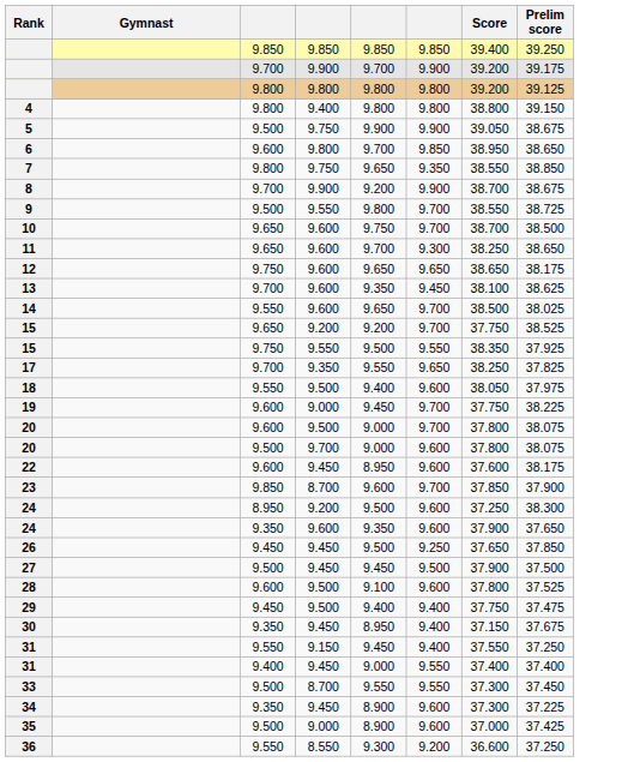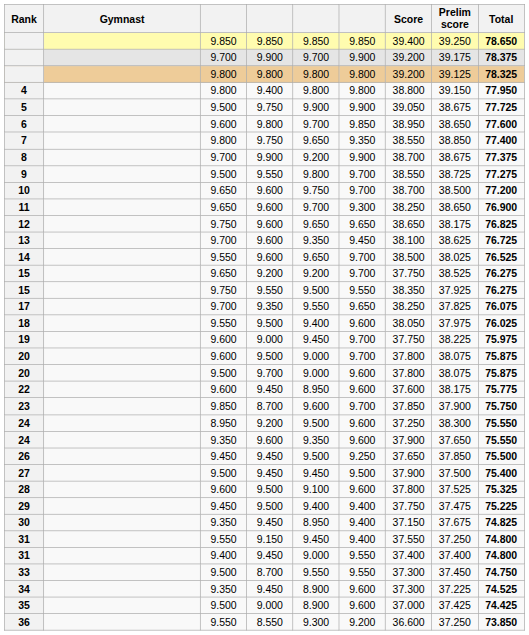+ column: Total | 78.650 | 78.375 | 78.325 | 77.950 | 77.725 | 77.600 | 77.400 | 77.375 | 77.275 | 77.200 | 76.900 | 76.825 | 76.725 | 76.525 | 76.275 | 76.275 | 76.075 | 76.025 | 75.975 | 75.875 | 75.875 | 75.775 | 75.750 | 75.550 | 75.550 | 75.500 | 75.400 | 75.325 | 75.225 | 74.825 | 74.800 | 74.800 | 74.750 | 74.525 | 74.425 | 73.850
